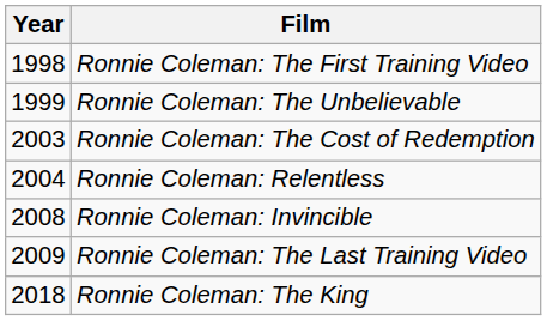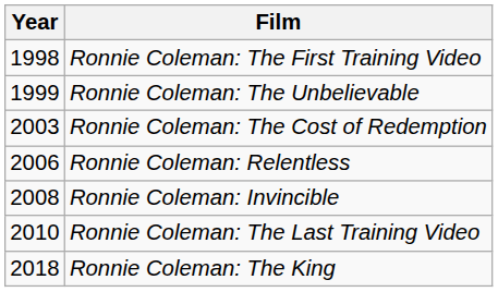Ronnie Coleman: Relentless | Year: 2004 -> 2006
Ronnie Coleman: The Last Training Video | Year: 2009 -> 2010
